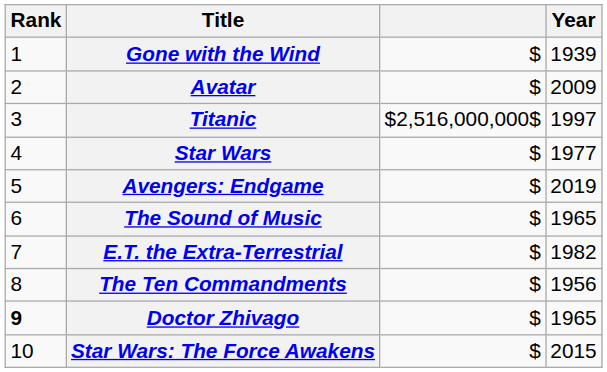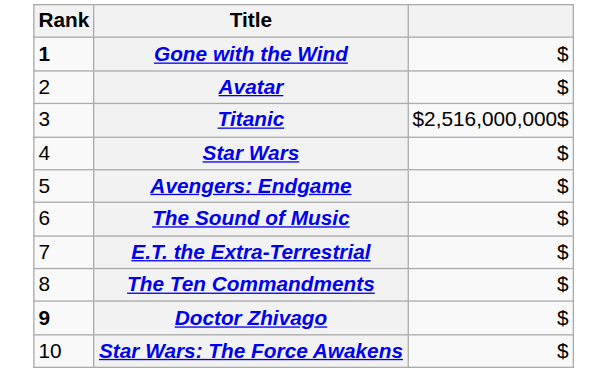- column: Year | 1939 | 2009 | 1997 | 1977 | 2019 | 1965 | 1982 | 1956 | 1965 | 2015
Gone with the Wind | Rank: normal -> bold
